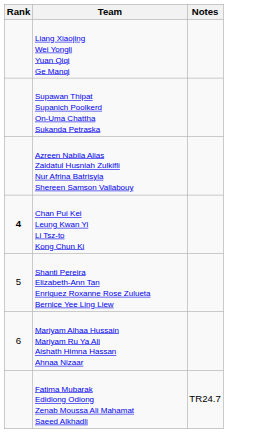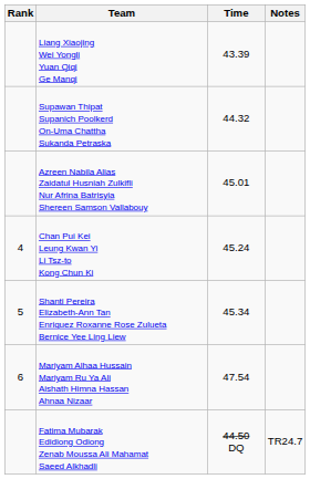+ column: Time | 43.39 | 44.32 | 45.01 | 45.24 | 45.34 | 47.54 | 44.50 DQ
Chan Pui Kei Leung Kwan Yi Li Tsz-to Kong Chun Ki | Rank: bold -> normal
